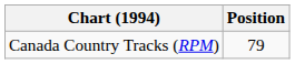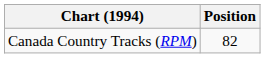Canada Country Tracks (RPM) | Position: 79 -> 82
